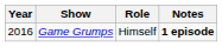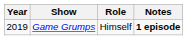Game Grumps | Year: 2016 -> 2019
